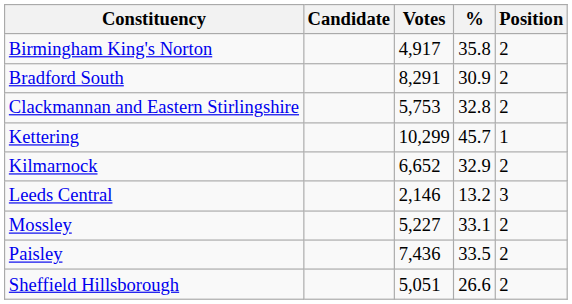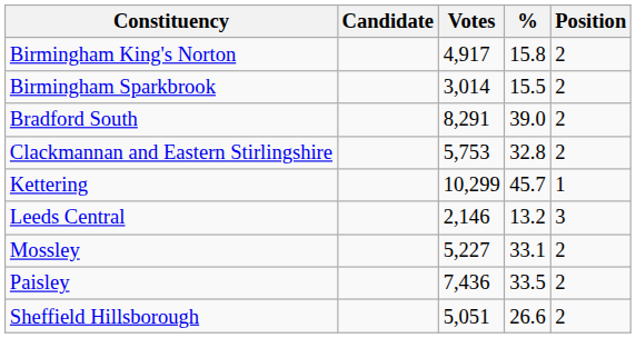Birmingham King's Norton | %: 35.8 -> 15.8
+ row: Birmingham Sparkbrook | 3,014 | 15.5 | 2
Bradford South | %: 30.9 -> 39.0
- row: Kilmarnock | 6,652 | 32.9 | 2
